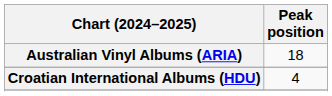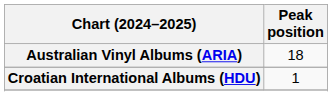Croatian International Albums (HDU) | Peak position: 4 -> 1
